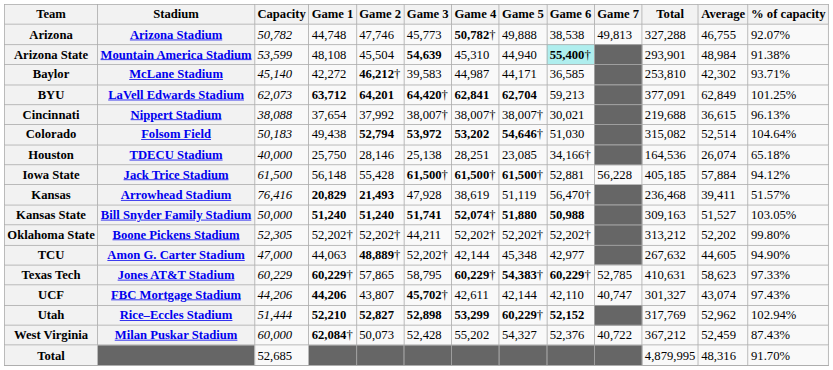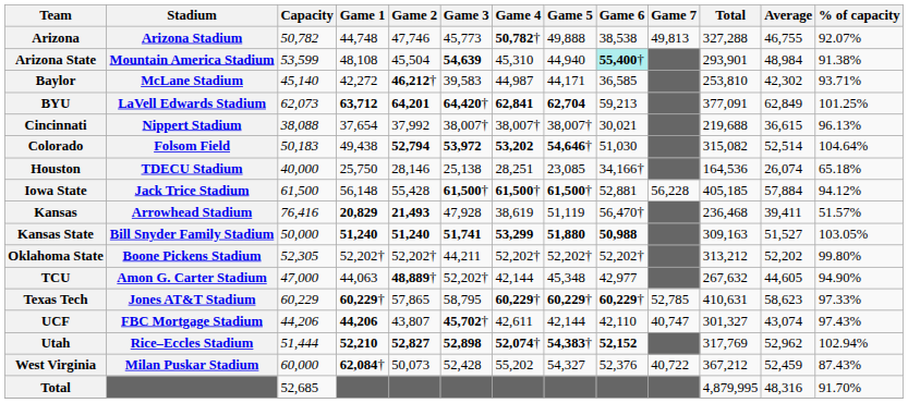Kansas State | Game 4: 52,074† -> 53,299
Texas Tech | Game 5: 54,383† -> 60,229†
Utah | Game 4: 53,299 -> 52,074†
Utah | Game 5: 60,229† -> 54,383†
